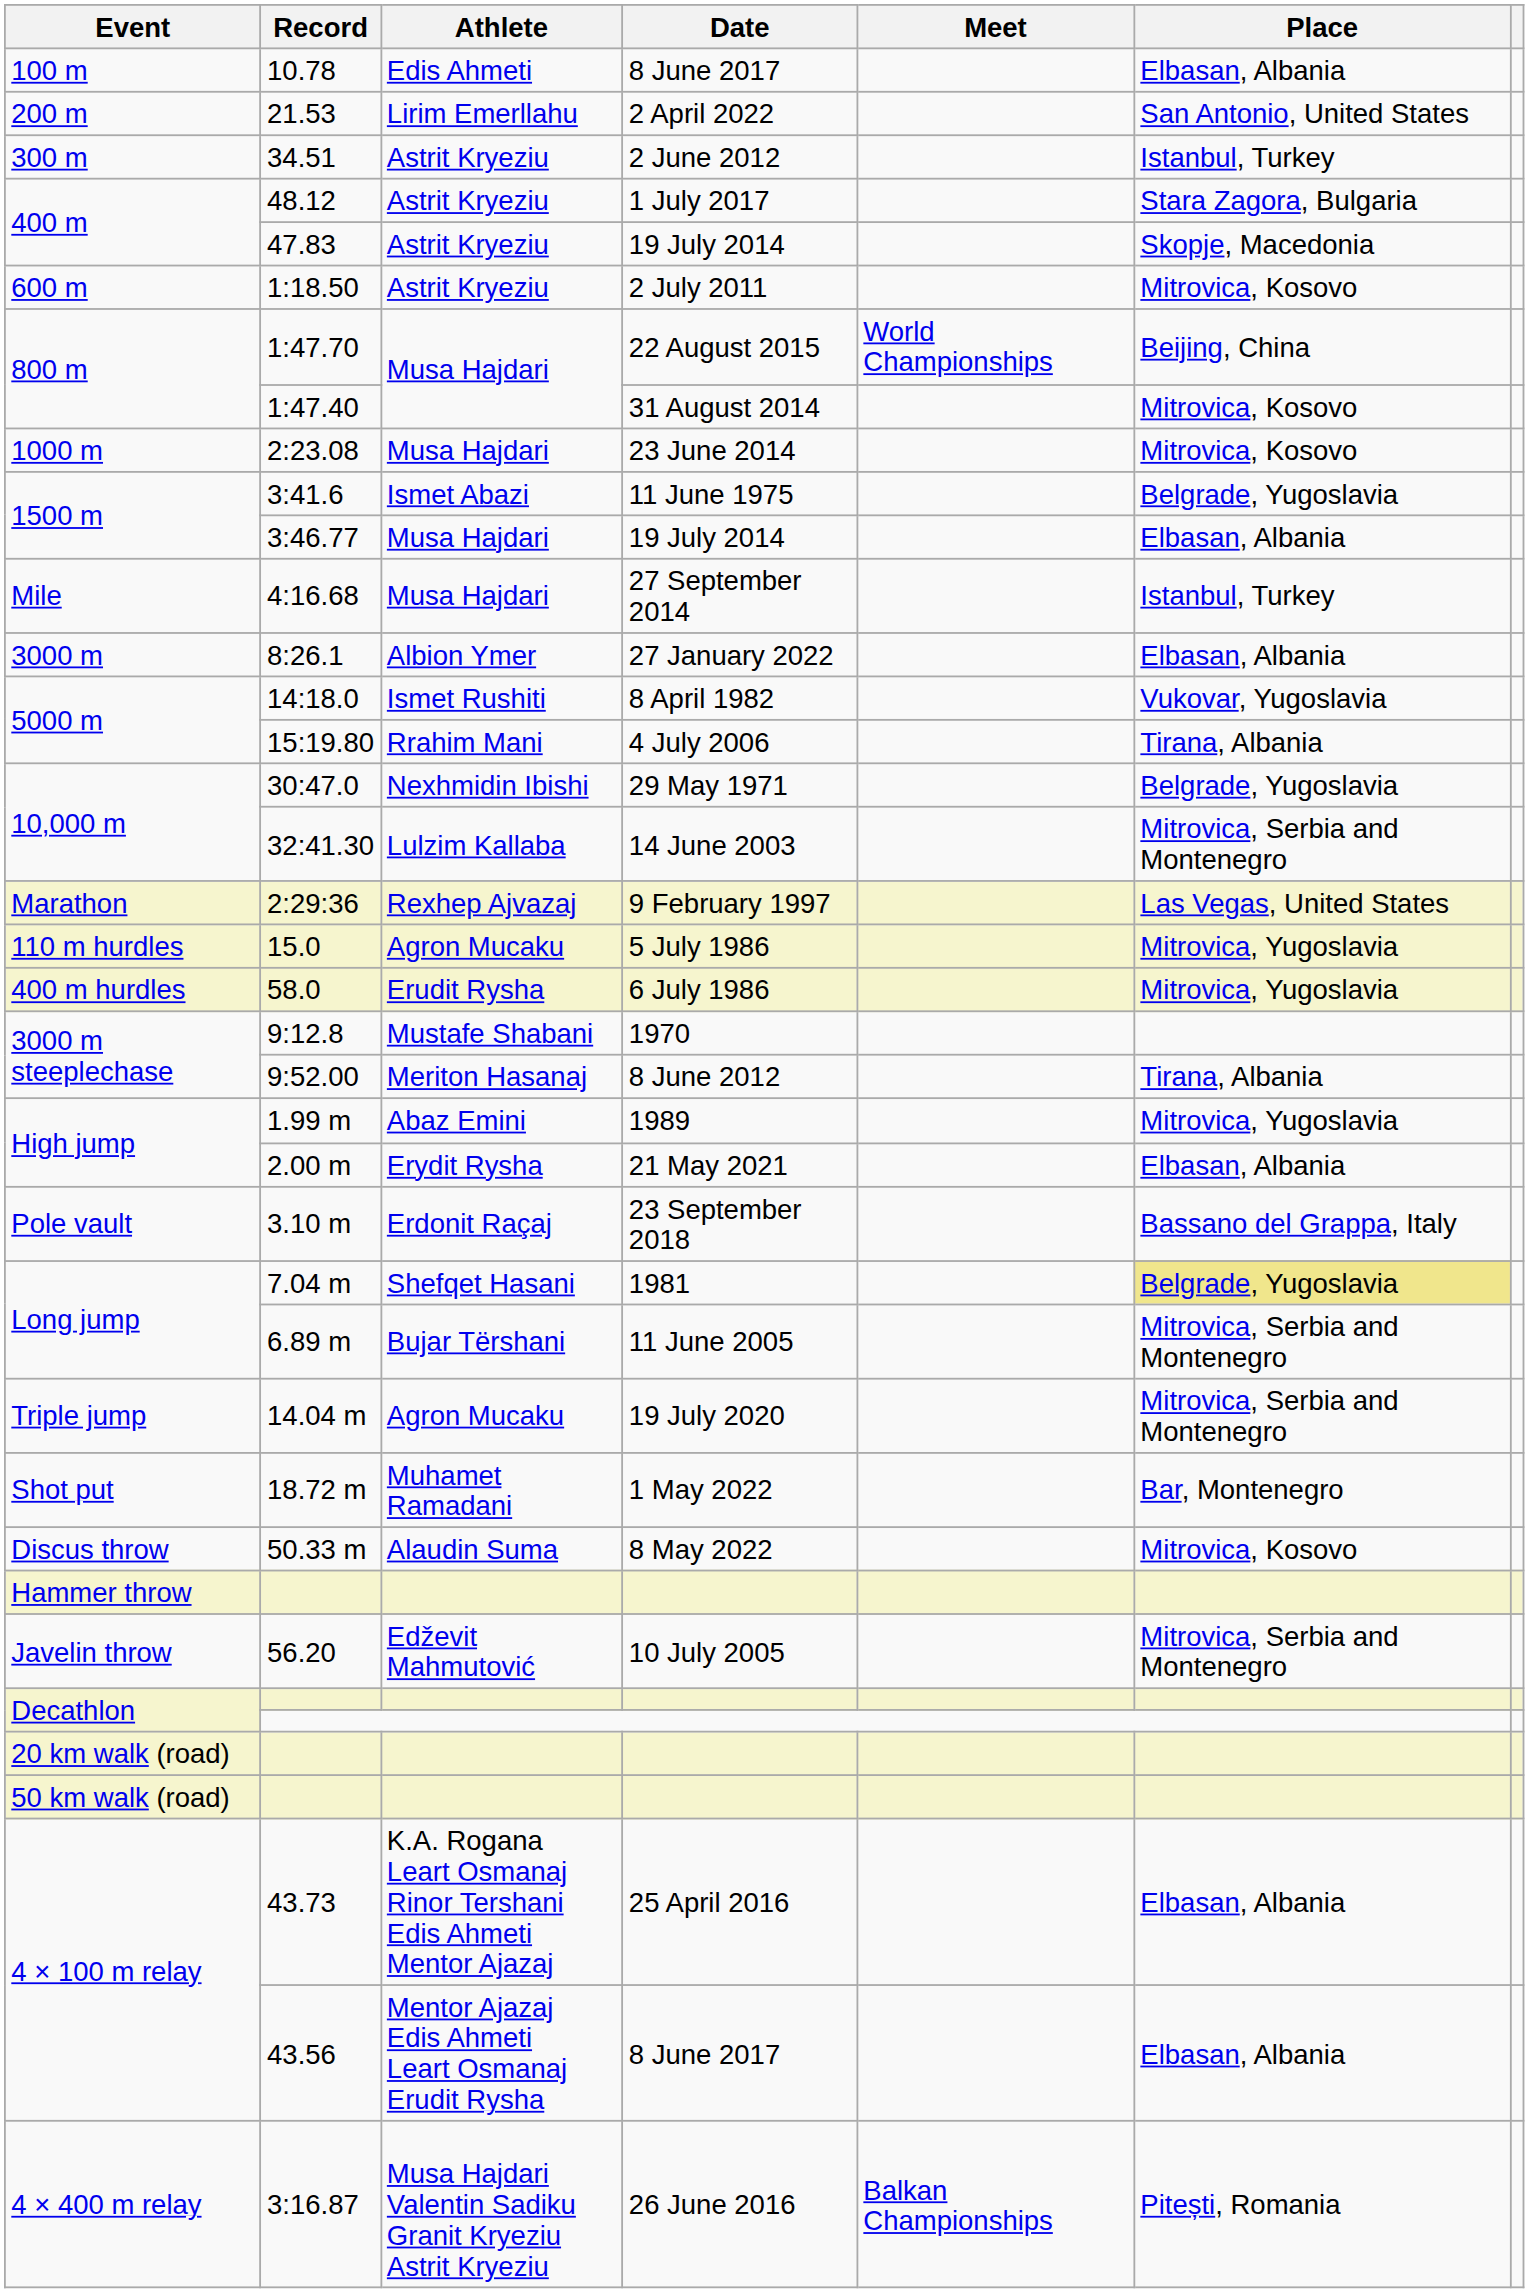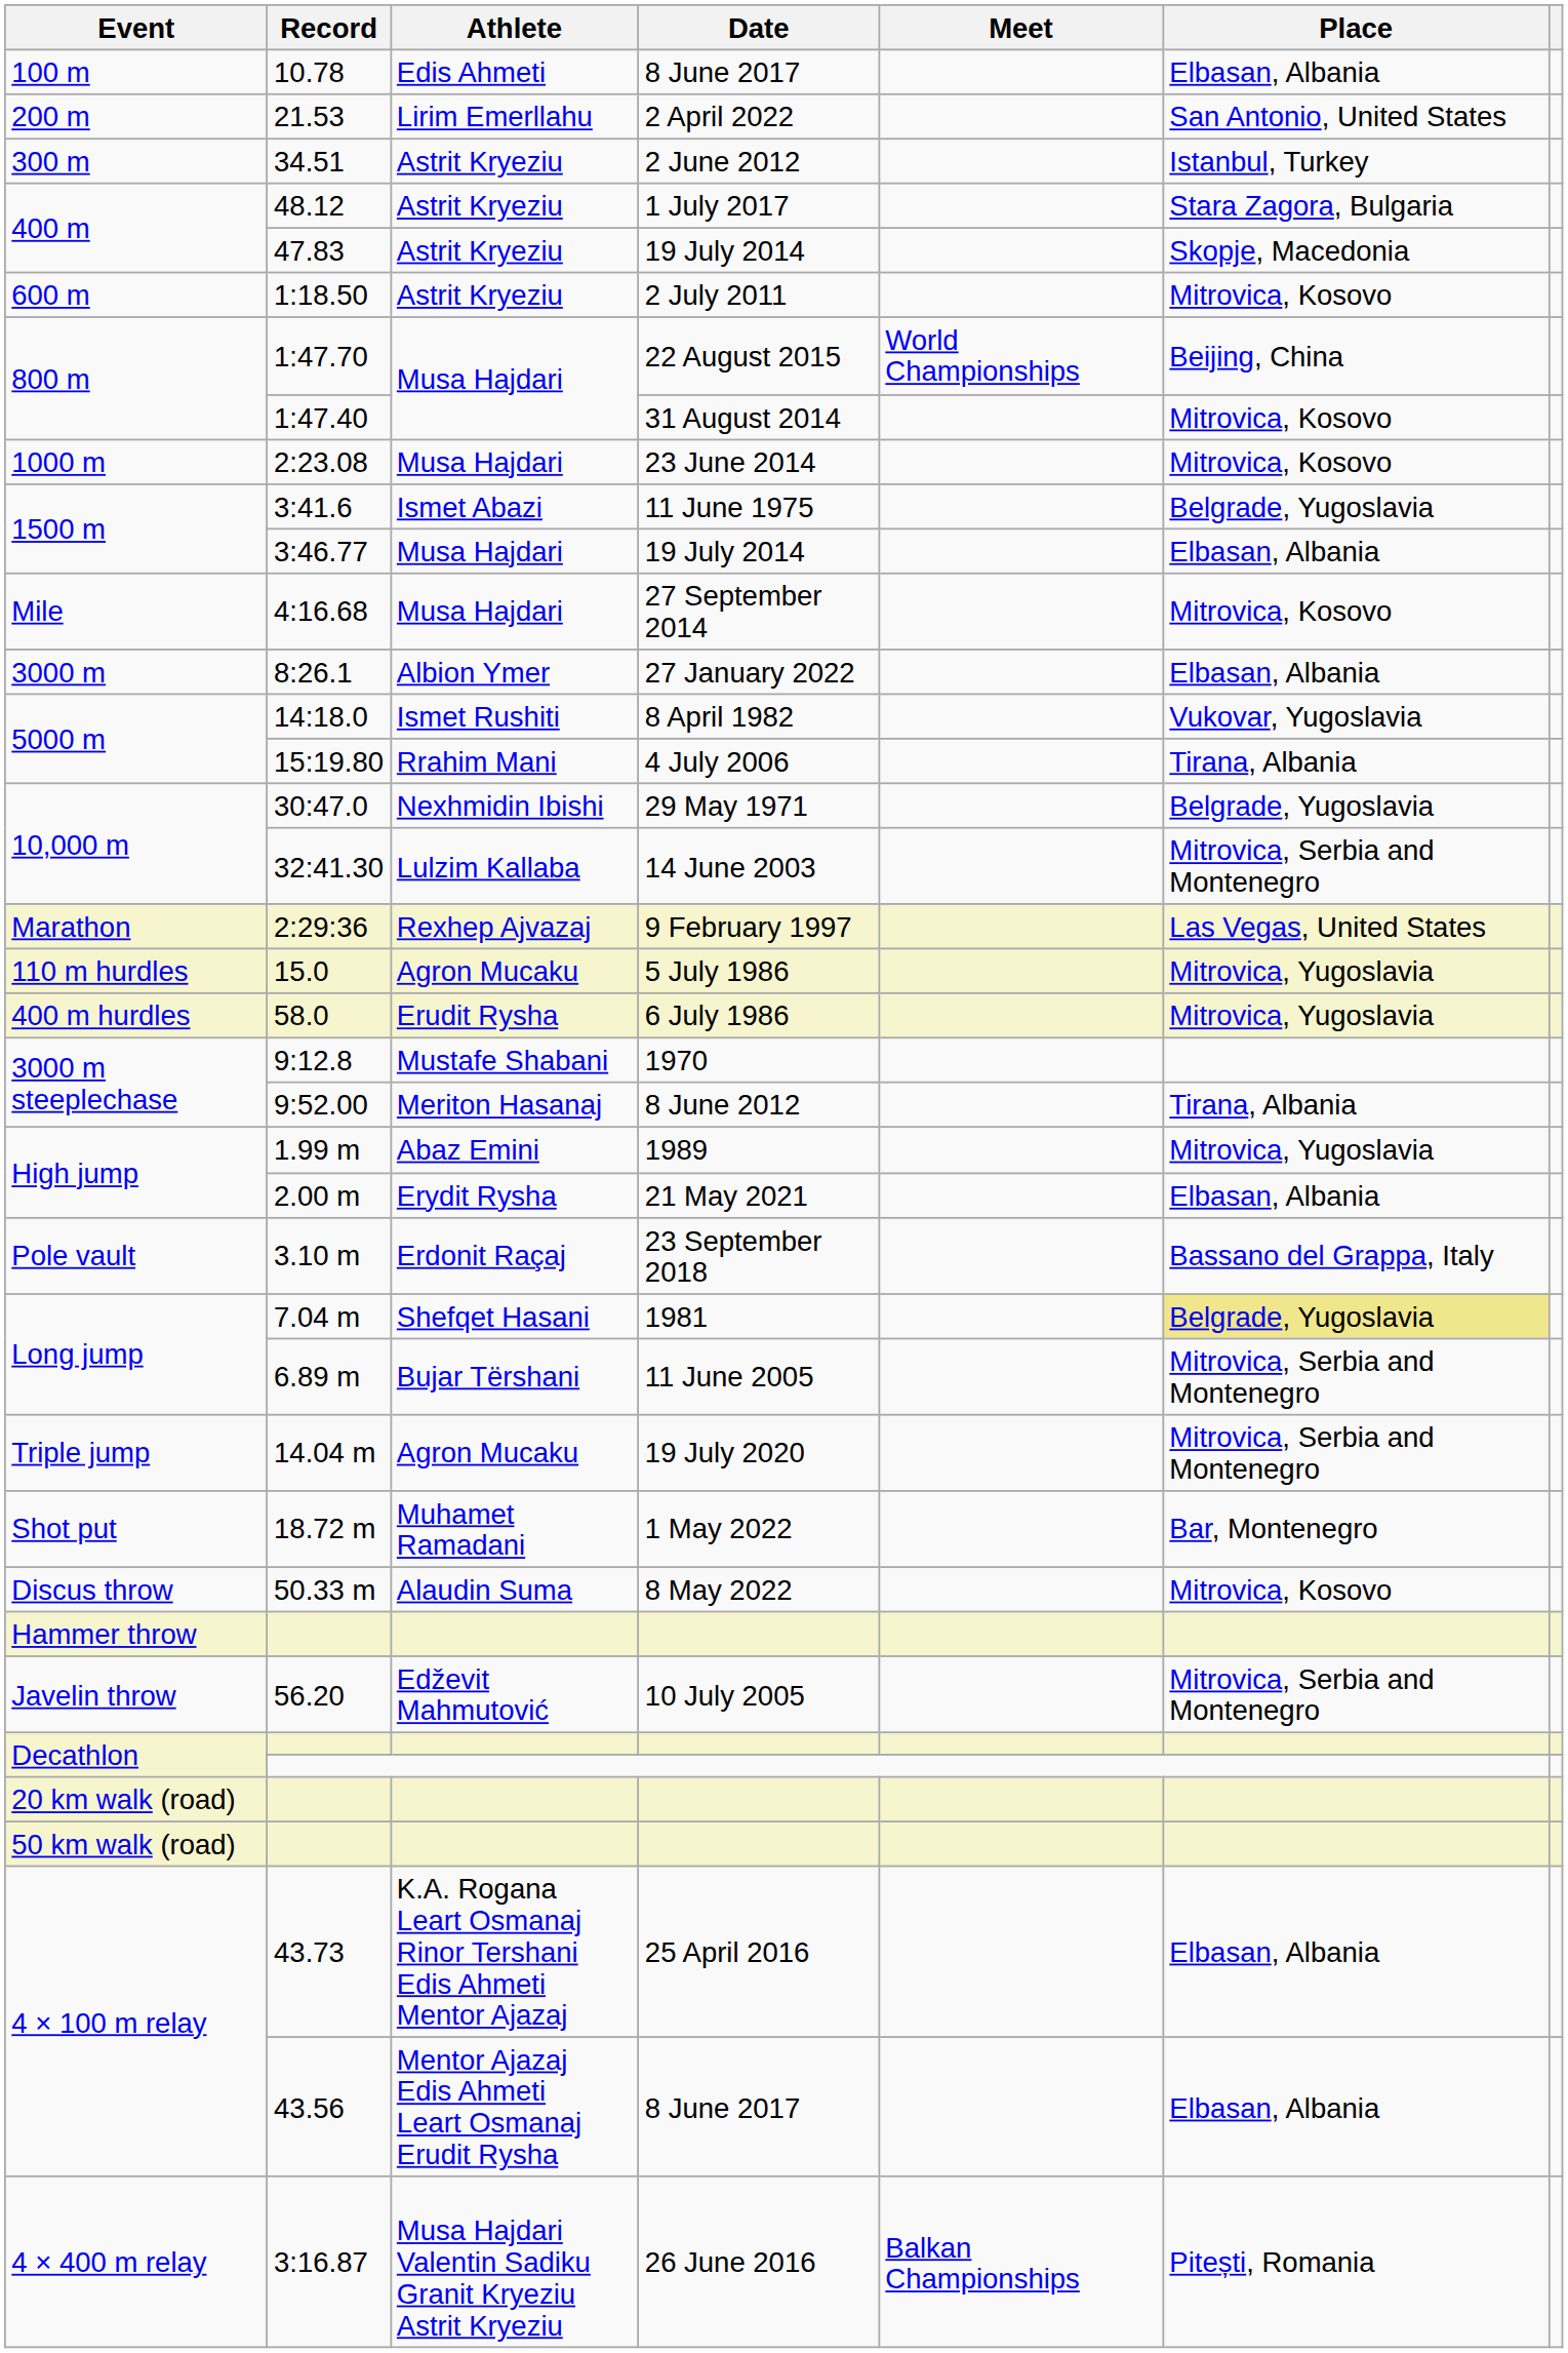4:16.68 | Place: Istanbul, Turkey -> Mitrovica, Kosovo
